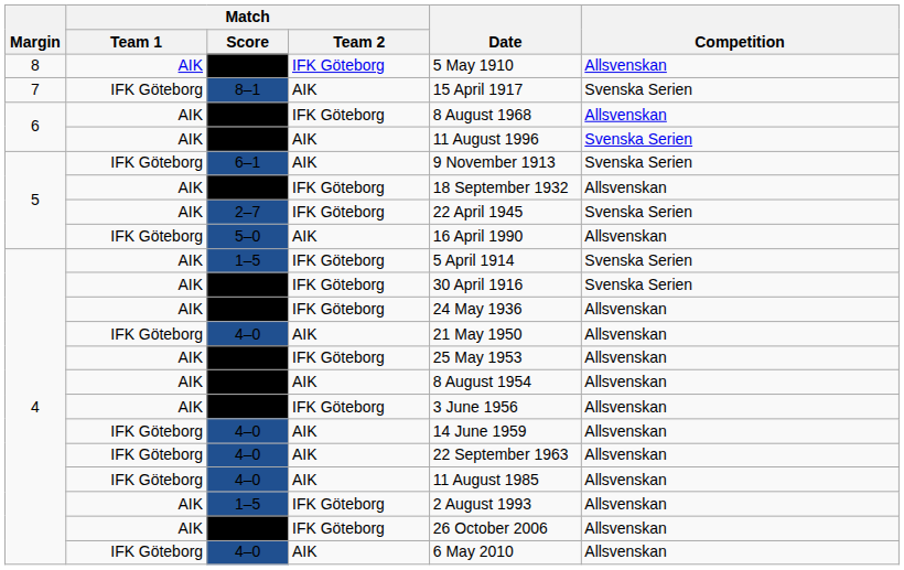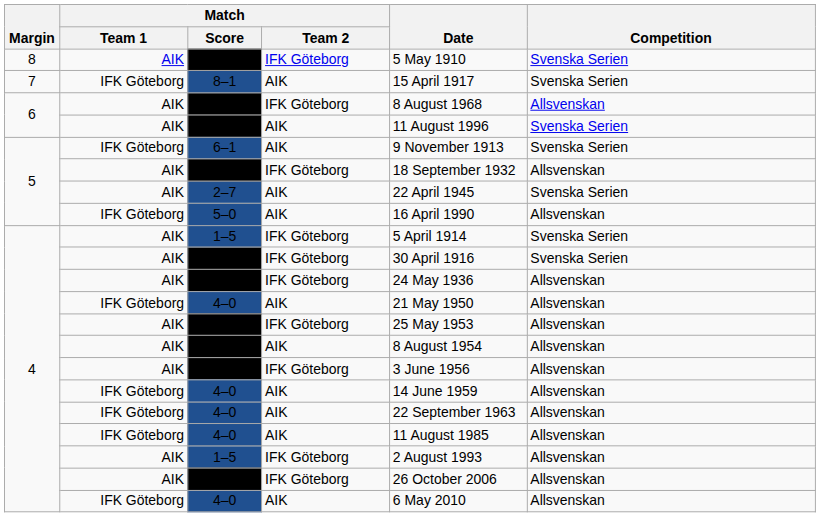9–1 | Competition: Allsvenskan -> Svenska Serien
2–7 | Match / Team 2: IFK Göteborg -> AIK
